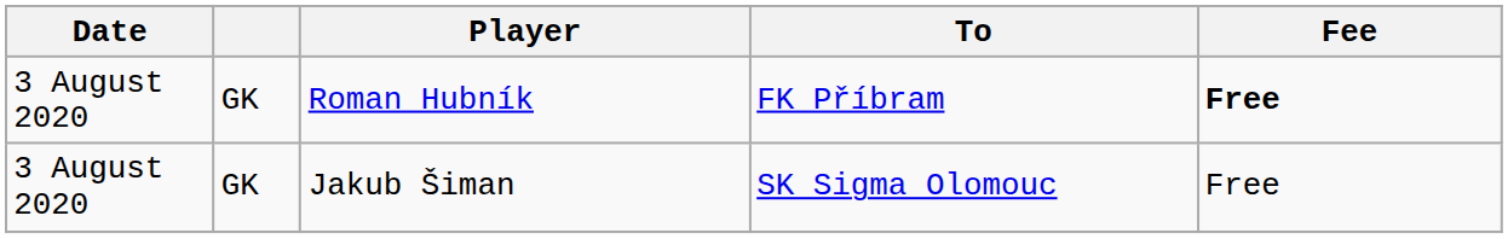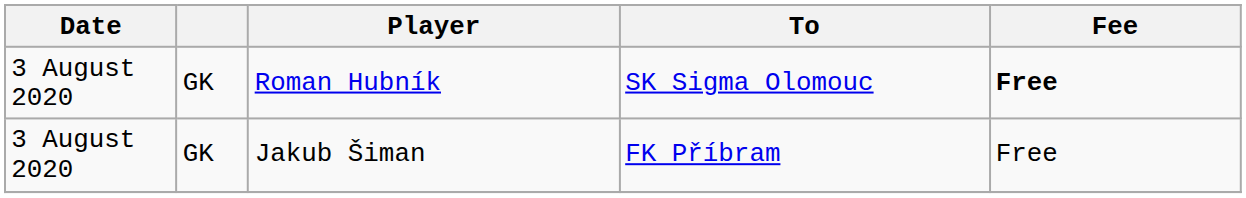Roman Hubník | To: FK Příbram -> SK Sigma Olomouc
Jakub Šiman | To: SK Sigma Olomouc -> FK Příbram
